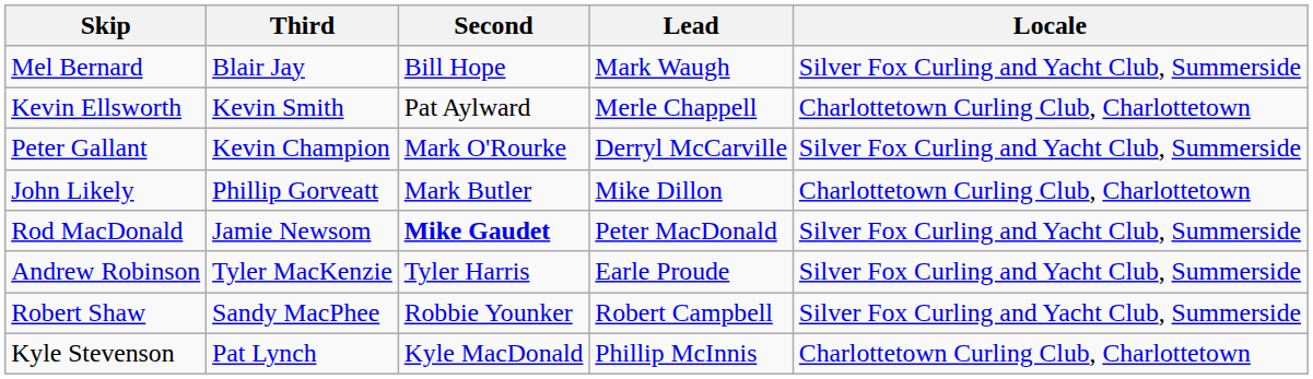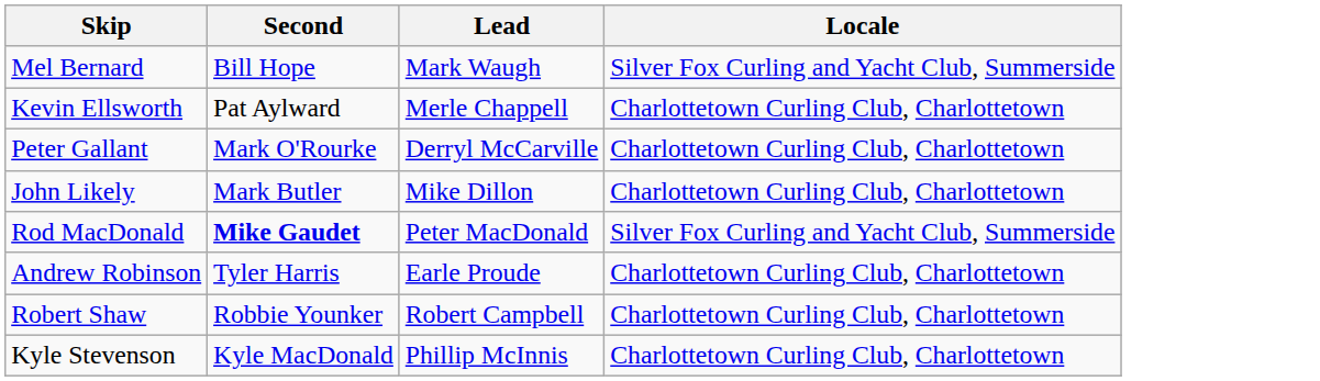- column: Third | Blair Jay | Kevin Smith | Kevin Champion | Phillip Gorveatt | Jamie Newsom | Tyler MacKenzie | Sandy MacPhee | Pat Lynch
Peter Gallant | Locale: Silver Fox Curling and Yacht Club, Summerside -> Charlottetown Curling Club, Charlottetown
Andrew Robinson | Locale: Silver Fox Curling and Yacht Club, Summerside -> Charlottetown Curling Club, Charlottetown
Robert Shaw | Locale: Silver Fox Curling and Yacht Club, Summerside -> Charlottetown Curling Club, Charlottetown
